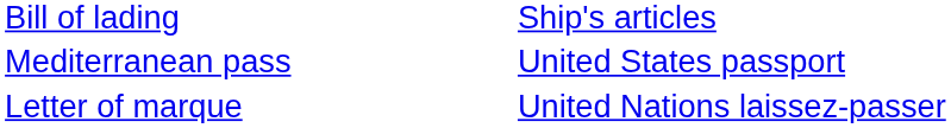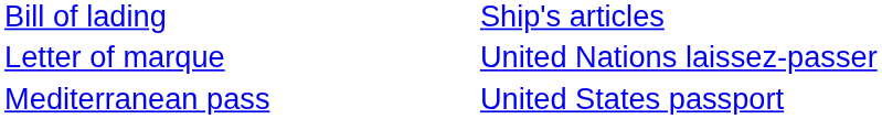rows swapped: Letter of marque <-> Mediterranean pass
